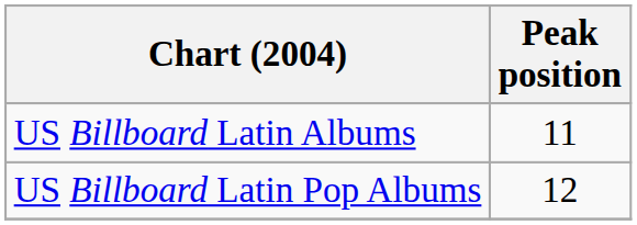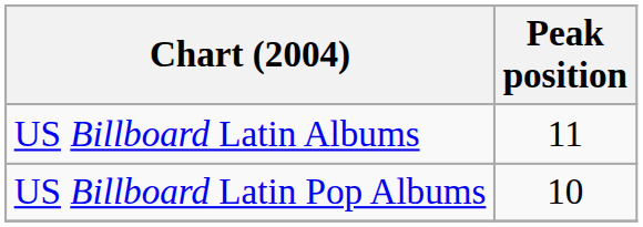US Billboard Latin Pop Albums | Peak position: 12 -> 10
